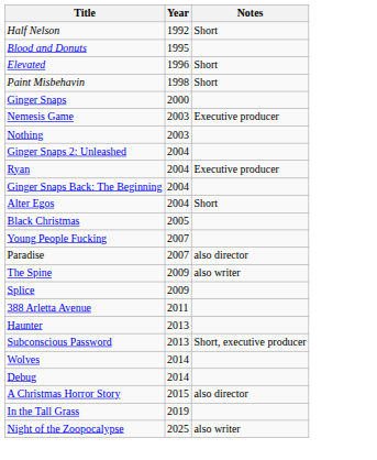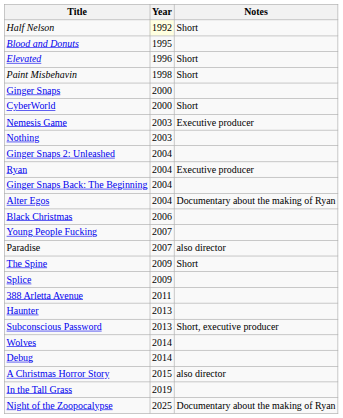Half Nelson | Year: no background -> lightyellow background
+ row: CyberWorld | 2000 | Short
Alter Egos | Notes: Short -> Documentary about the making of Ryan
Black Christmas | Year: 2005 -> 2006
The Spine | Notes: also writer -> Short
Night of the Zoopocalypse | Notes: also writer -> Documentary about the making of Ryan
